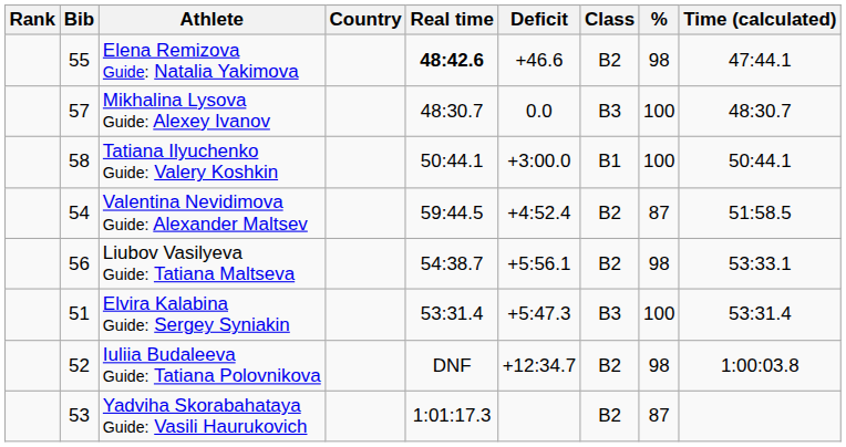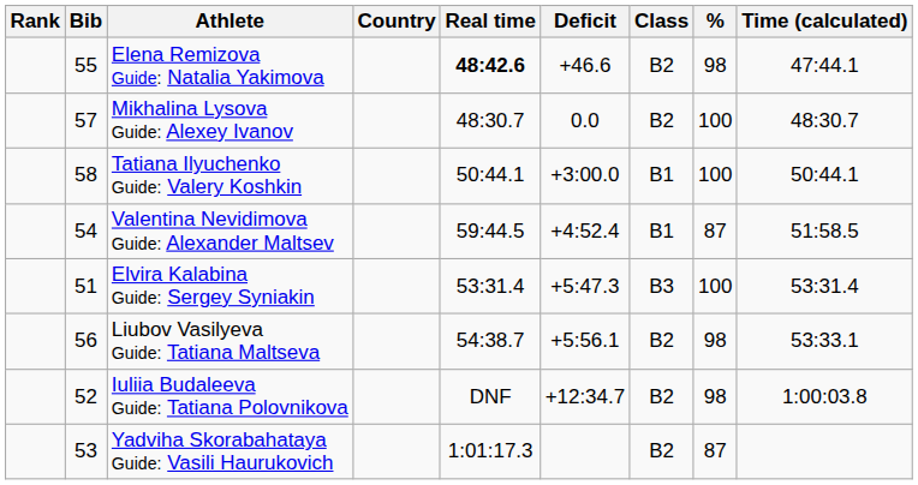Mikhalina Lysova Guide: Alexey Ivanov | Class: B3 -> B2
Valentina Nevidimova Guide: Alexander Maltsev | Class: B2 -> B1
rows swapped: Elvira Kalabina Guide: Sergey Syniakin <-> Liubov Vasilyeva Guide: Tatiana Maltseva
